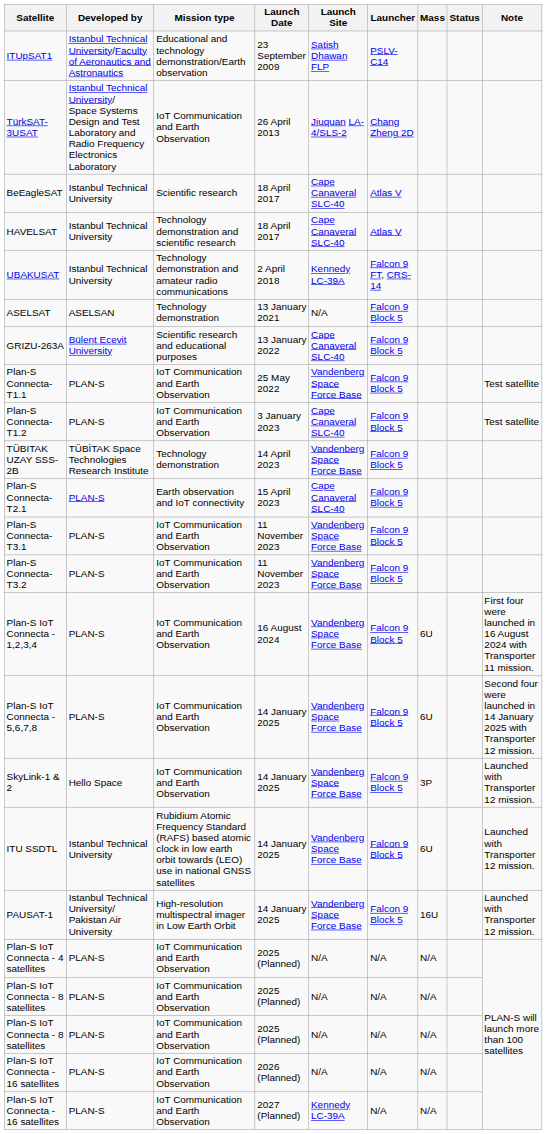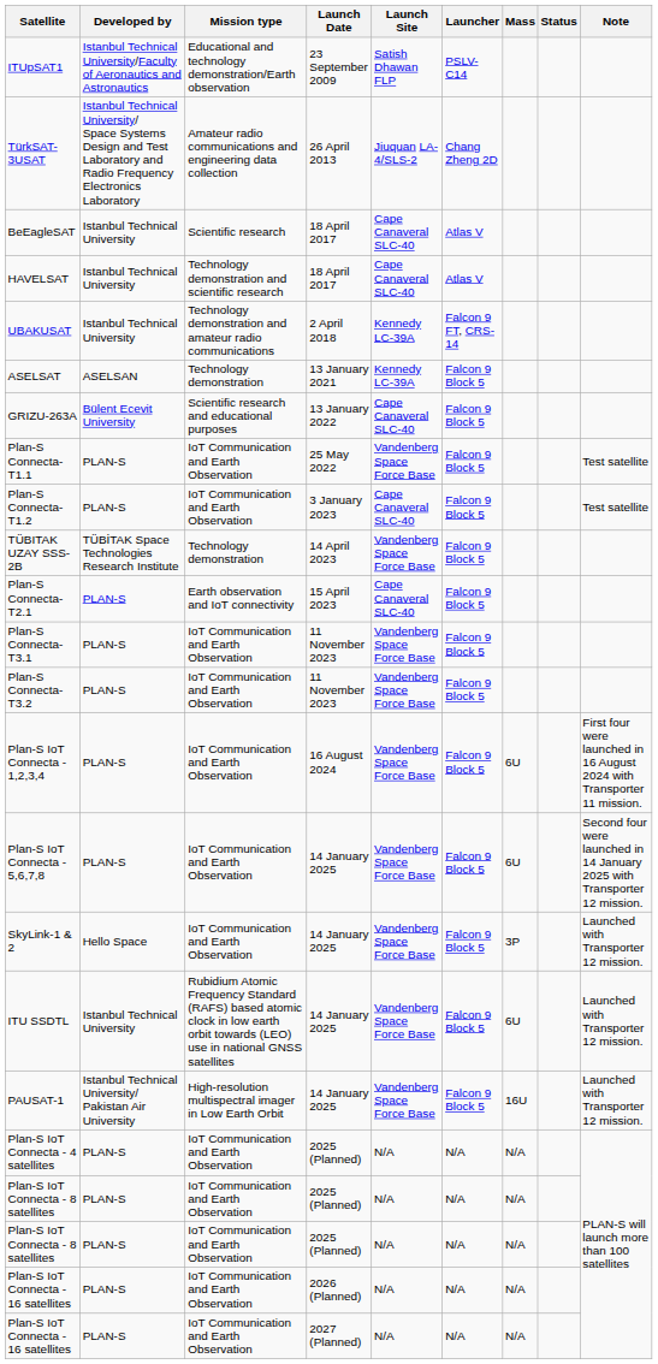TürkSAT-3USAT | Mission type: IoT Communication and Earth Observation -> Amateur radio communications and engineering data collection
ASELSAT | Launch Site: N/A -> Kennedy LC-39A
Plan-S IoT Connecta - 16 satellites / 2027 (Planned) | Launch Site: Kennedy LC-39A -> N/A
